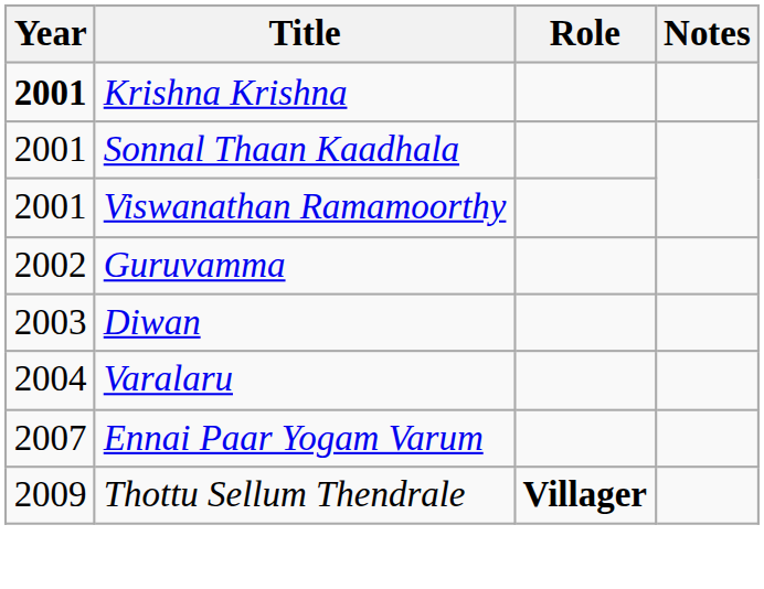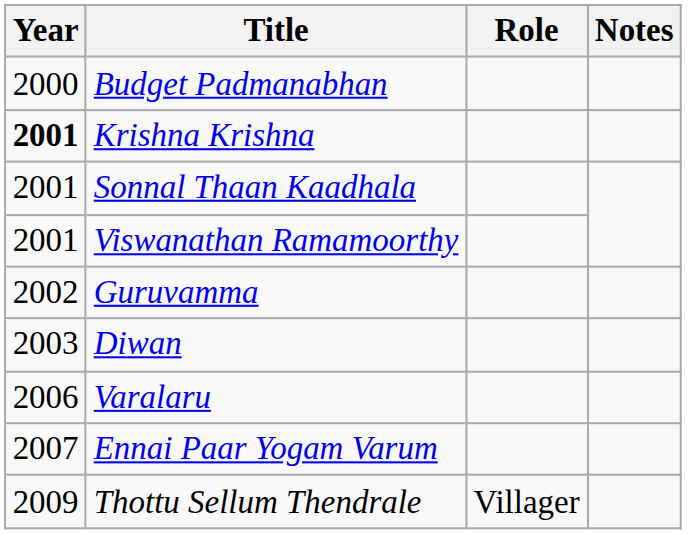+ row: 2000 | Budget Padmanabhan
Varalaru | Year: 2004 -> 2006
Thottu Sellum Thendrale | Role: bold -> normal
